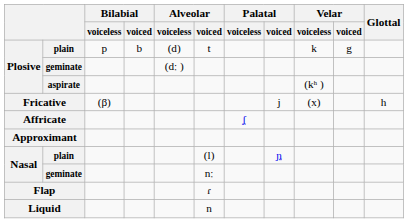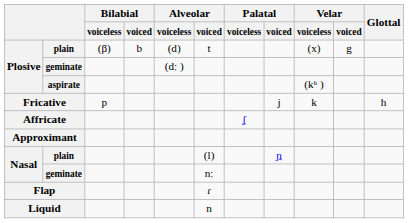Plosive / plain | Bilabial / voiceless: p -> (β)
Plosive / plain | Velar / voiceless: k -> (x)
Fricative | Bilabial / voiceless: (β) -> p
Fricative | Velar / voiceless: (x) -> k
